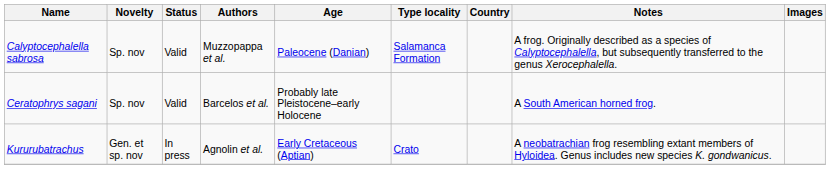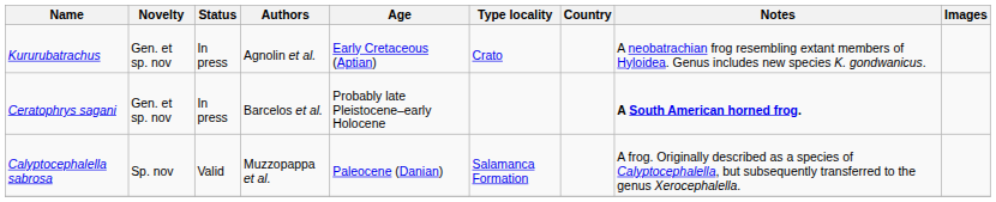rows swapped: Calyptocephalella sabrosa <-> Kururubatrachus
Ceratophrys sagani | Novelty: Sp. nov -> Gen. et sp. nov
Ceratophrys sagani | Status: Valid -> In press
Ceratophrys sagani | Notes: normal -> bold
